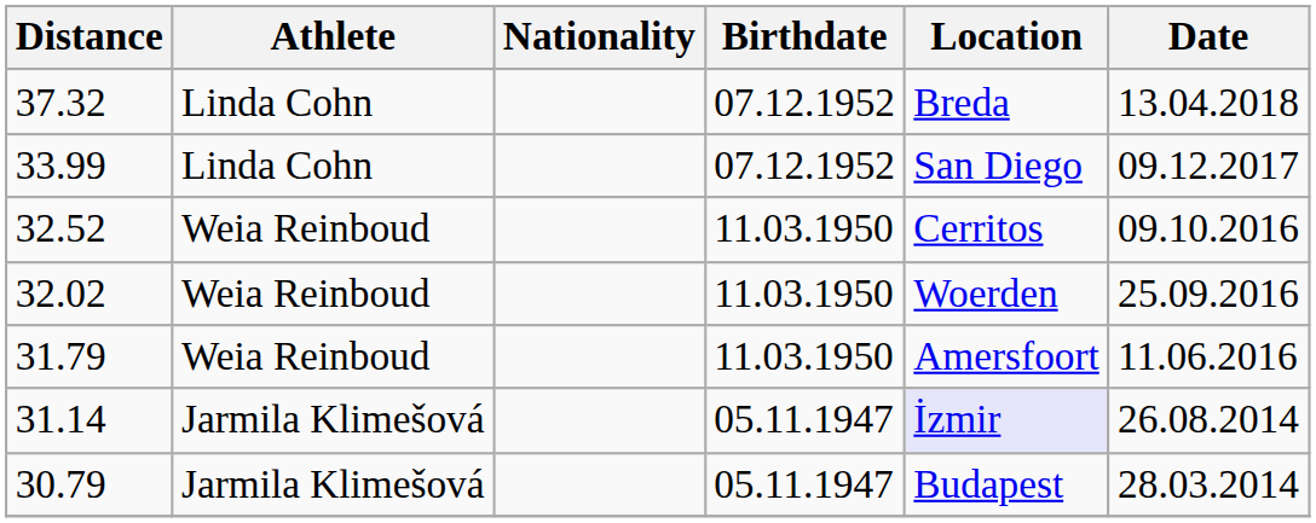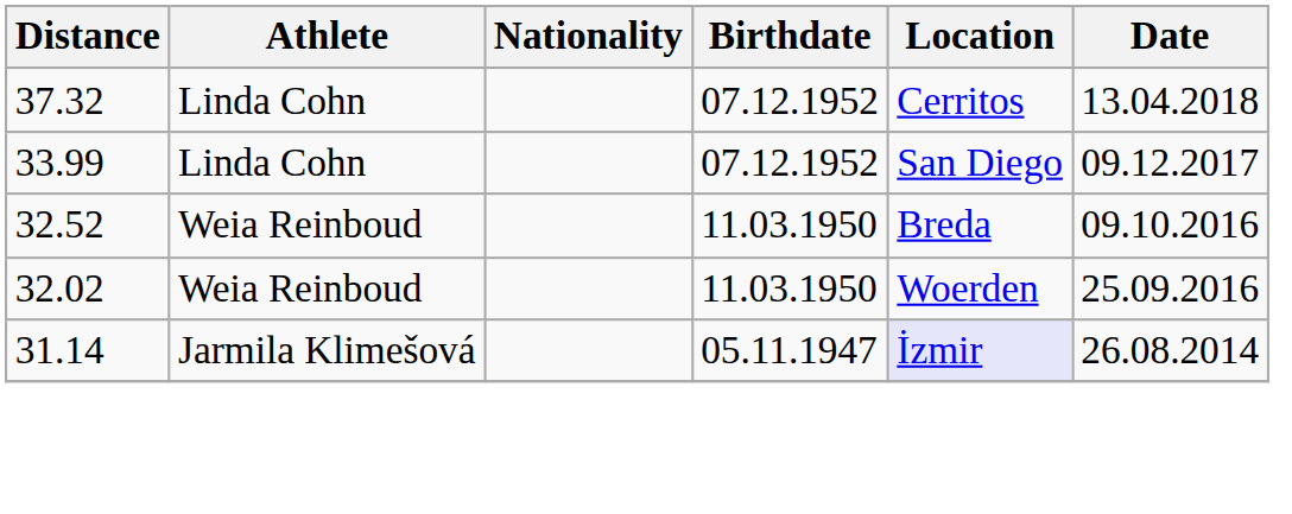37.32 | Location: Breda -> Cerritos
32.52 | Location: Cerritos -> Breda
- row: 31.79 | Weia Reinboud | 11.03.1950 | Amersfoort | 11.06.2016
- row: 30.79 | Jarmila Klimešová | 05.11.1947 | Budapest | 28.03.2014
